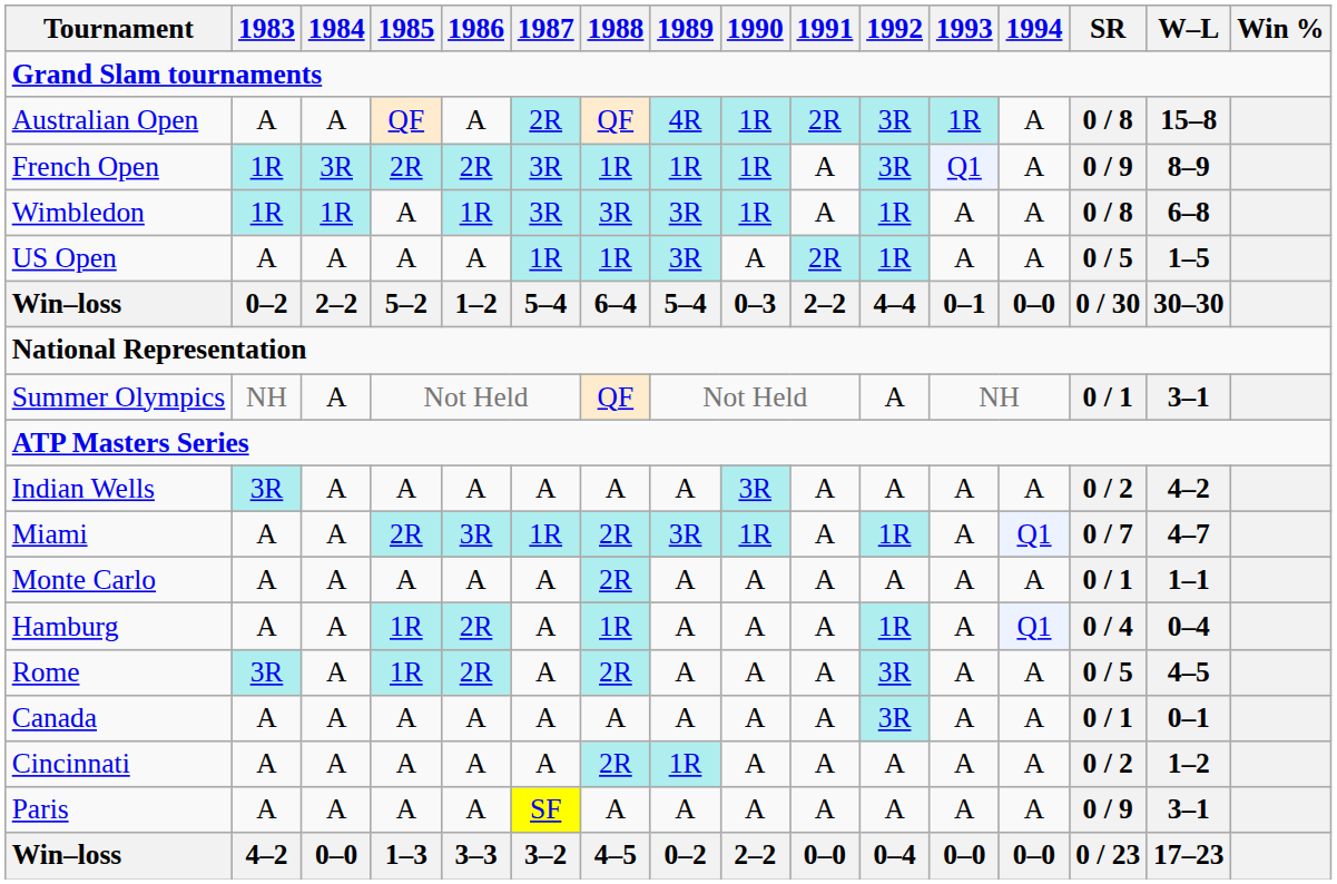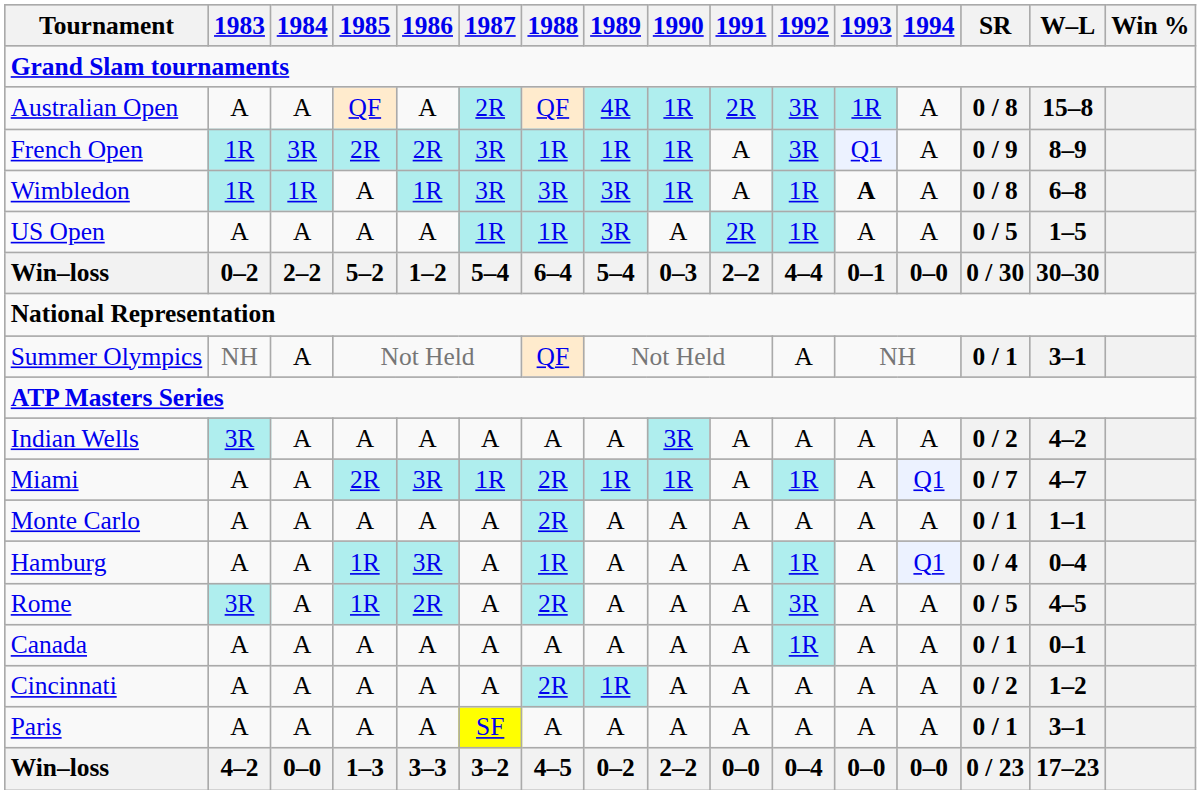Wimbledon | 1993: normal -> bold
Miami | 1989: 3R -> 1R
Hamburg | 1986: 2R -> 3R
Canada | 1992: 3R -> 1R
Paris | SR: 0 / 9 -> 0 / 1
